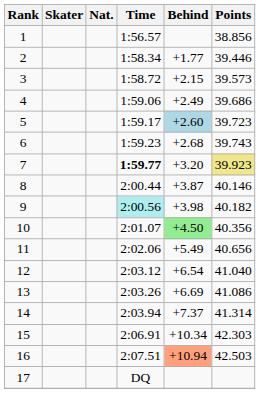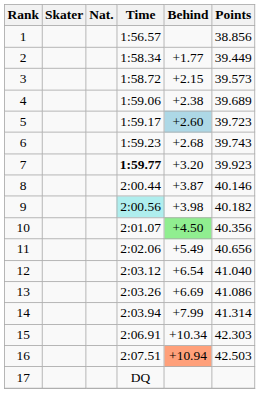2 | Points: 39.446 -> 39.449
4 | Behind: +2.49 -> +2.38
4 | Points: 39.686 -> 39.689
7 | Points: khaki background -> no background
14 | Behind: +7.37 -> +7.99
